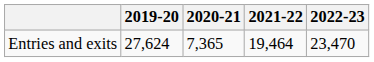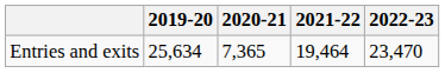Entries and exits | 2019-20: 27,624 -> 25,634
